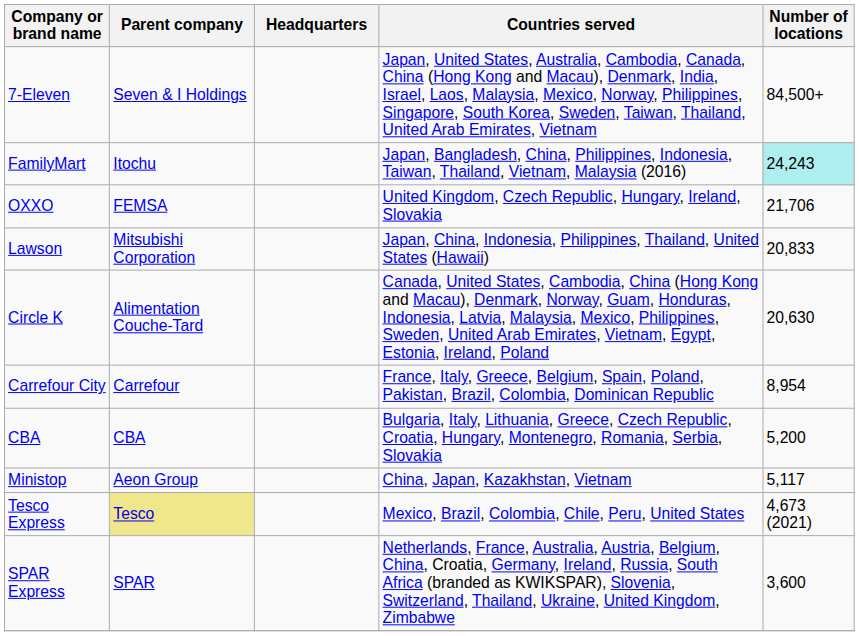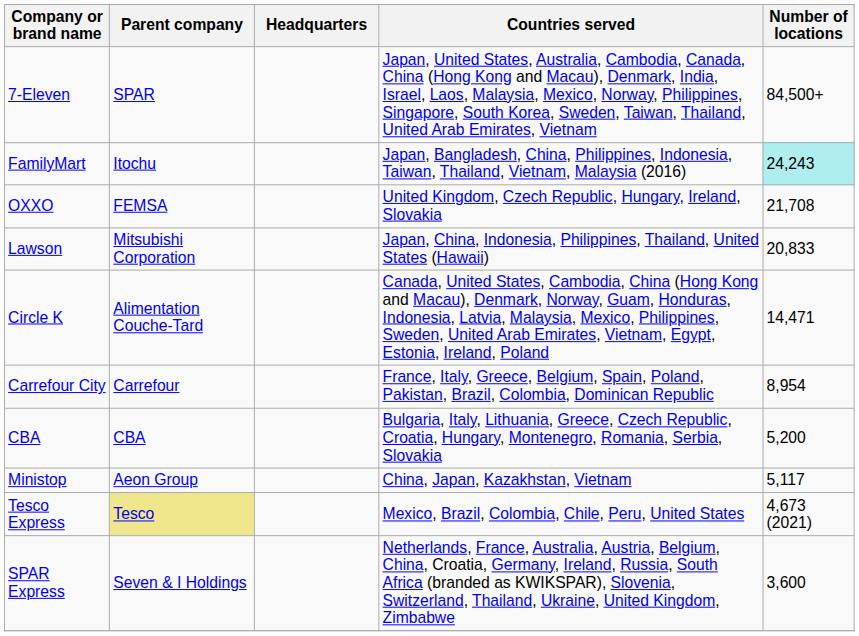7-Eleven | Parent company: Seven & I Holdings -> SPAR
OXXO | Number of locations: 21,706 -> 21,708
Circle K | Number of locations: 20,630 -> 14,471
SPAR Express | Parent company: SPAR -> Seven & I Holdings
